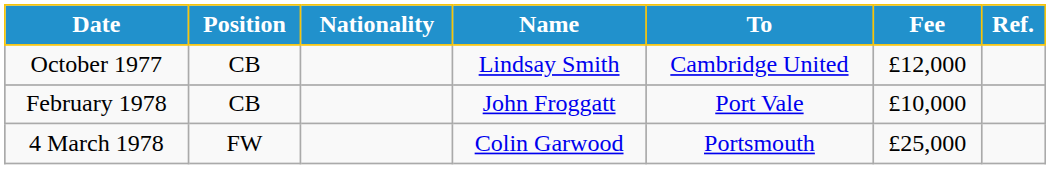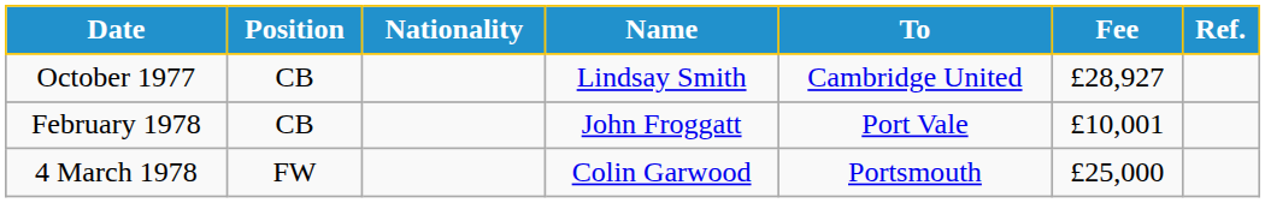October 1977 | Fee: £12,000 -> £28,927
February 1978 | Fee: £10,000 -> £10,001
